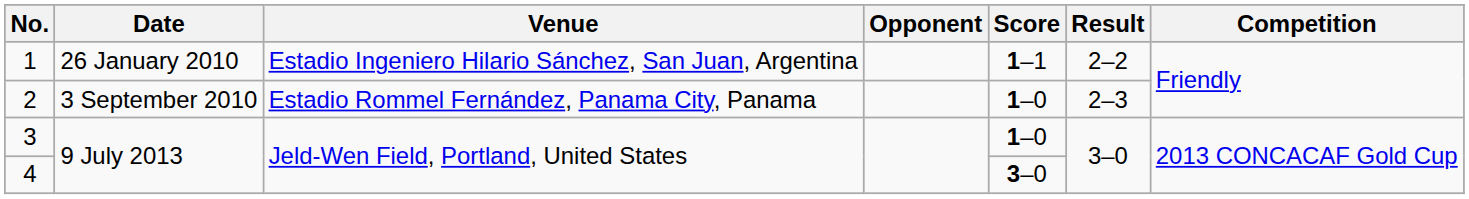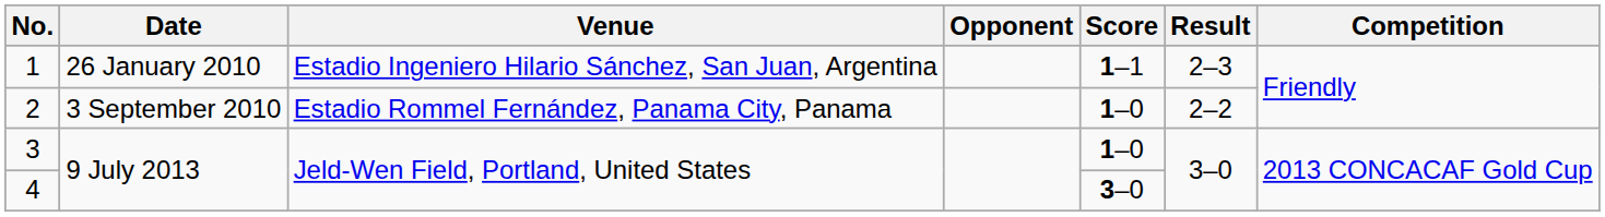1 | Result: 2–2 -> 2–3
2 | Result: 2–3 -> 2–2
